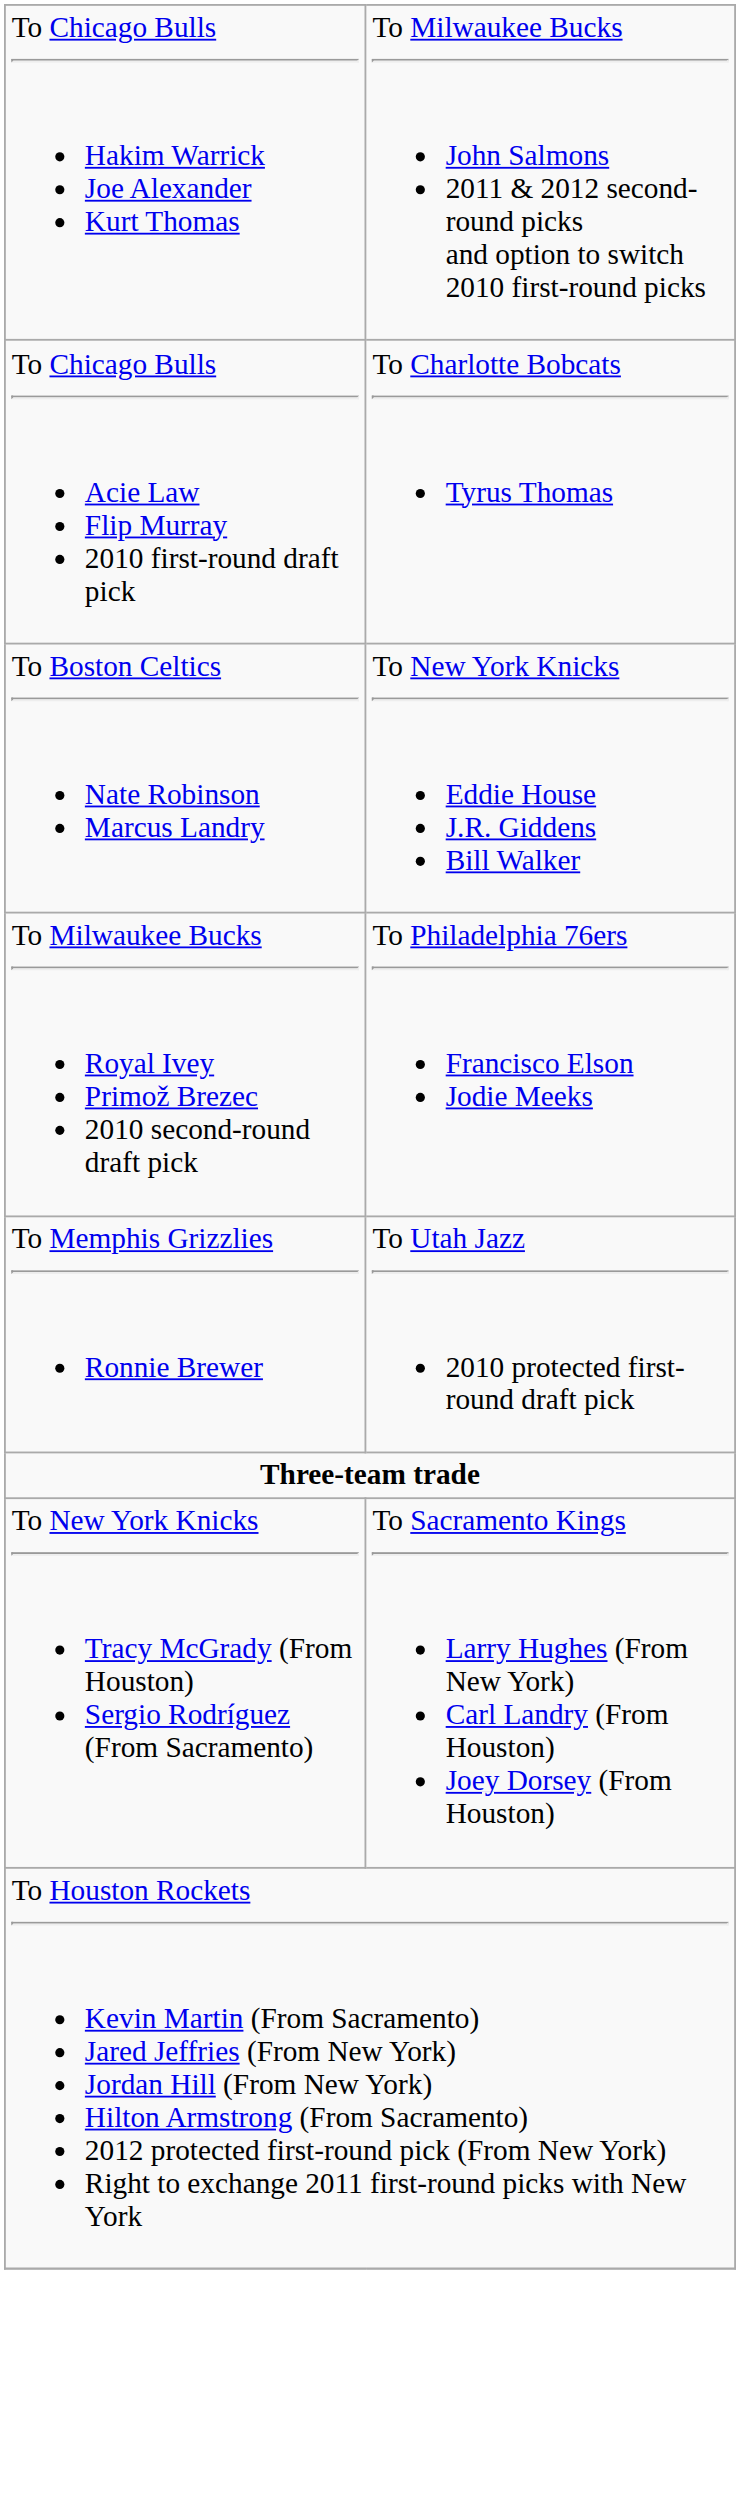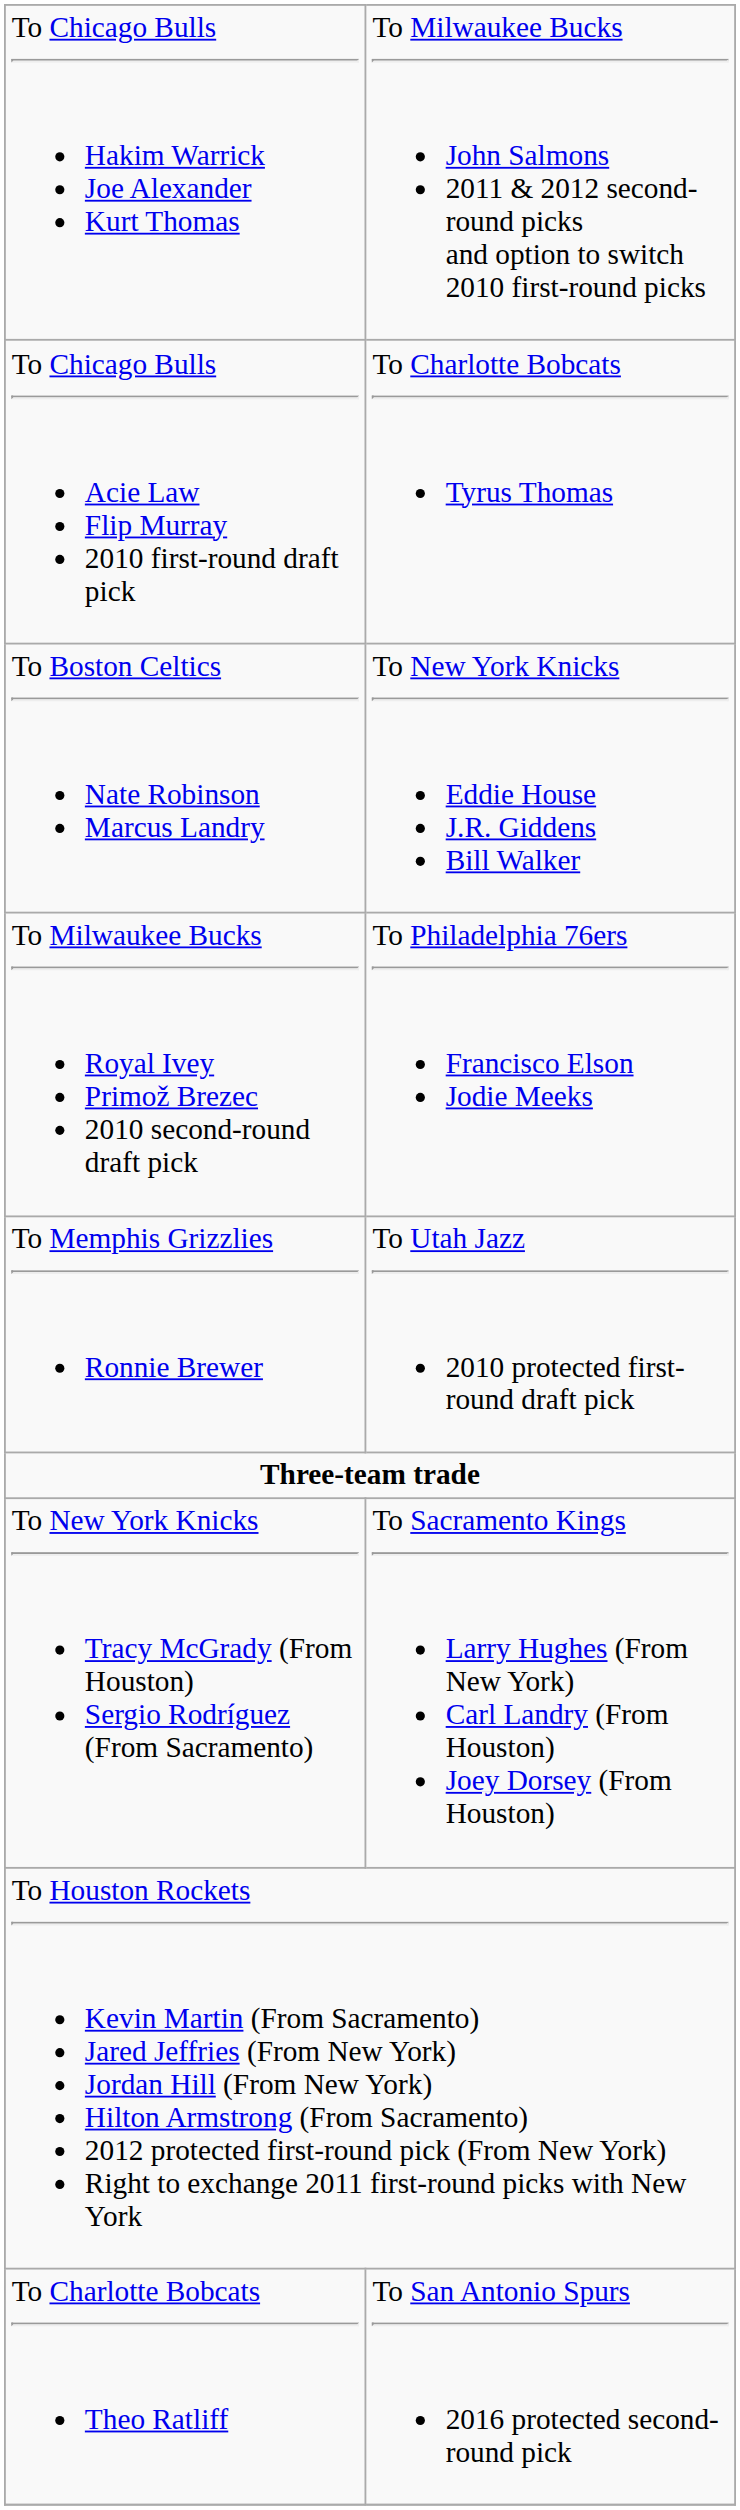+ row: To Charlotte Bobcats Theo Ratliff | To San Antonio Spurs 2016 protected second-round pick
